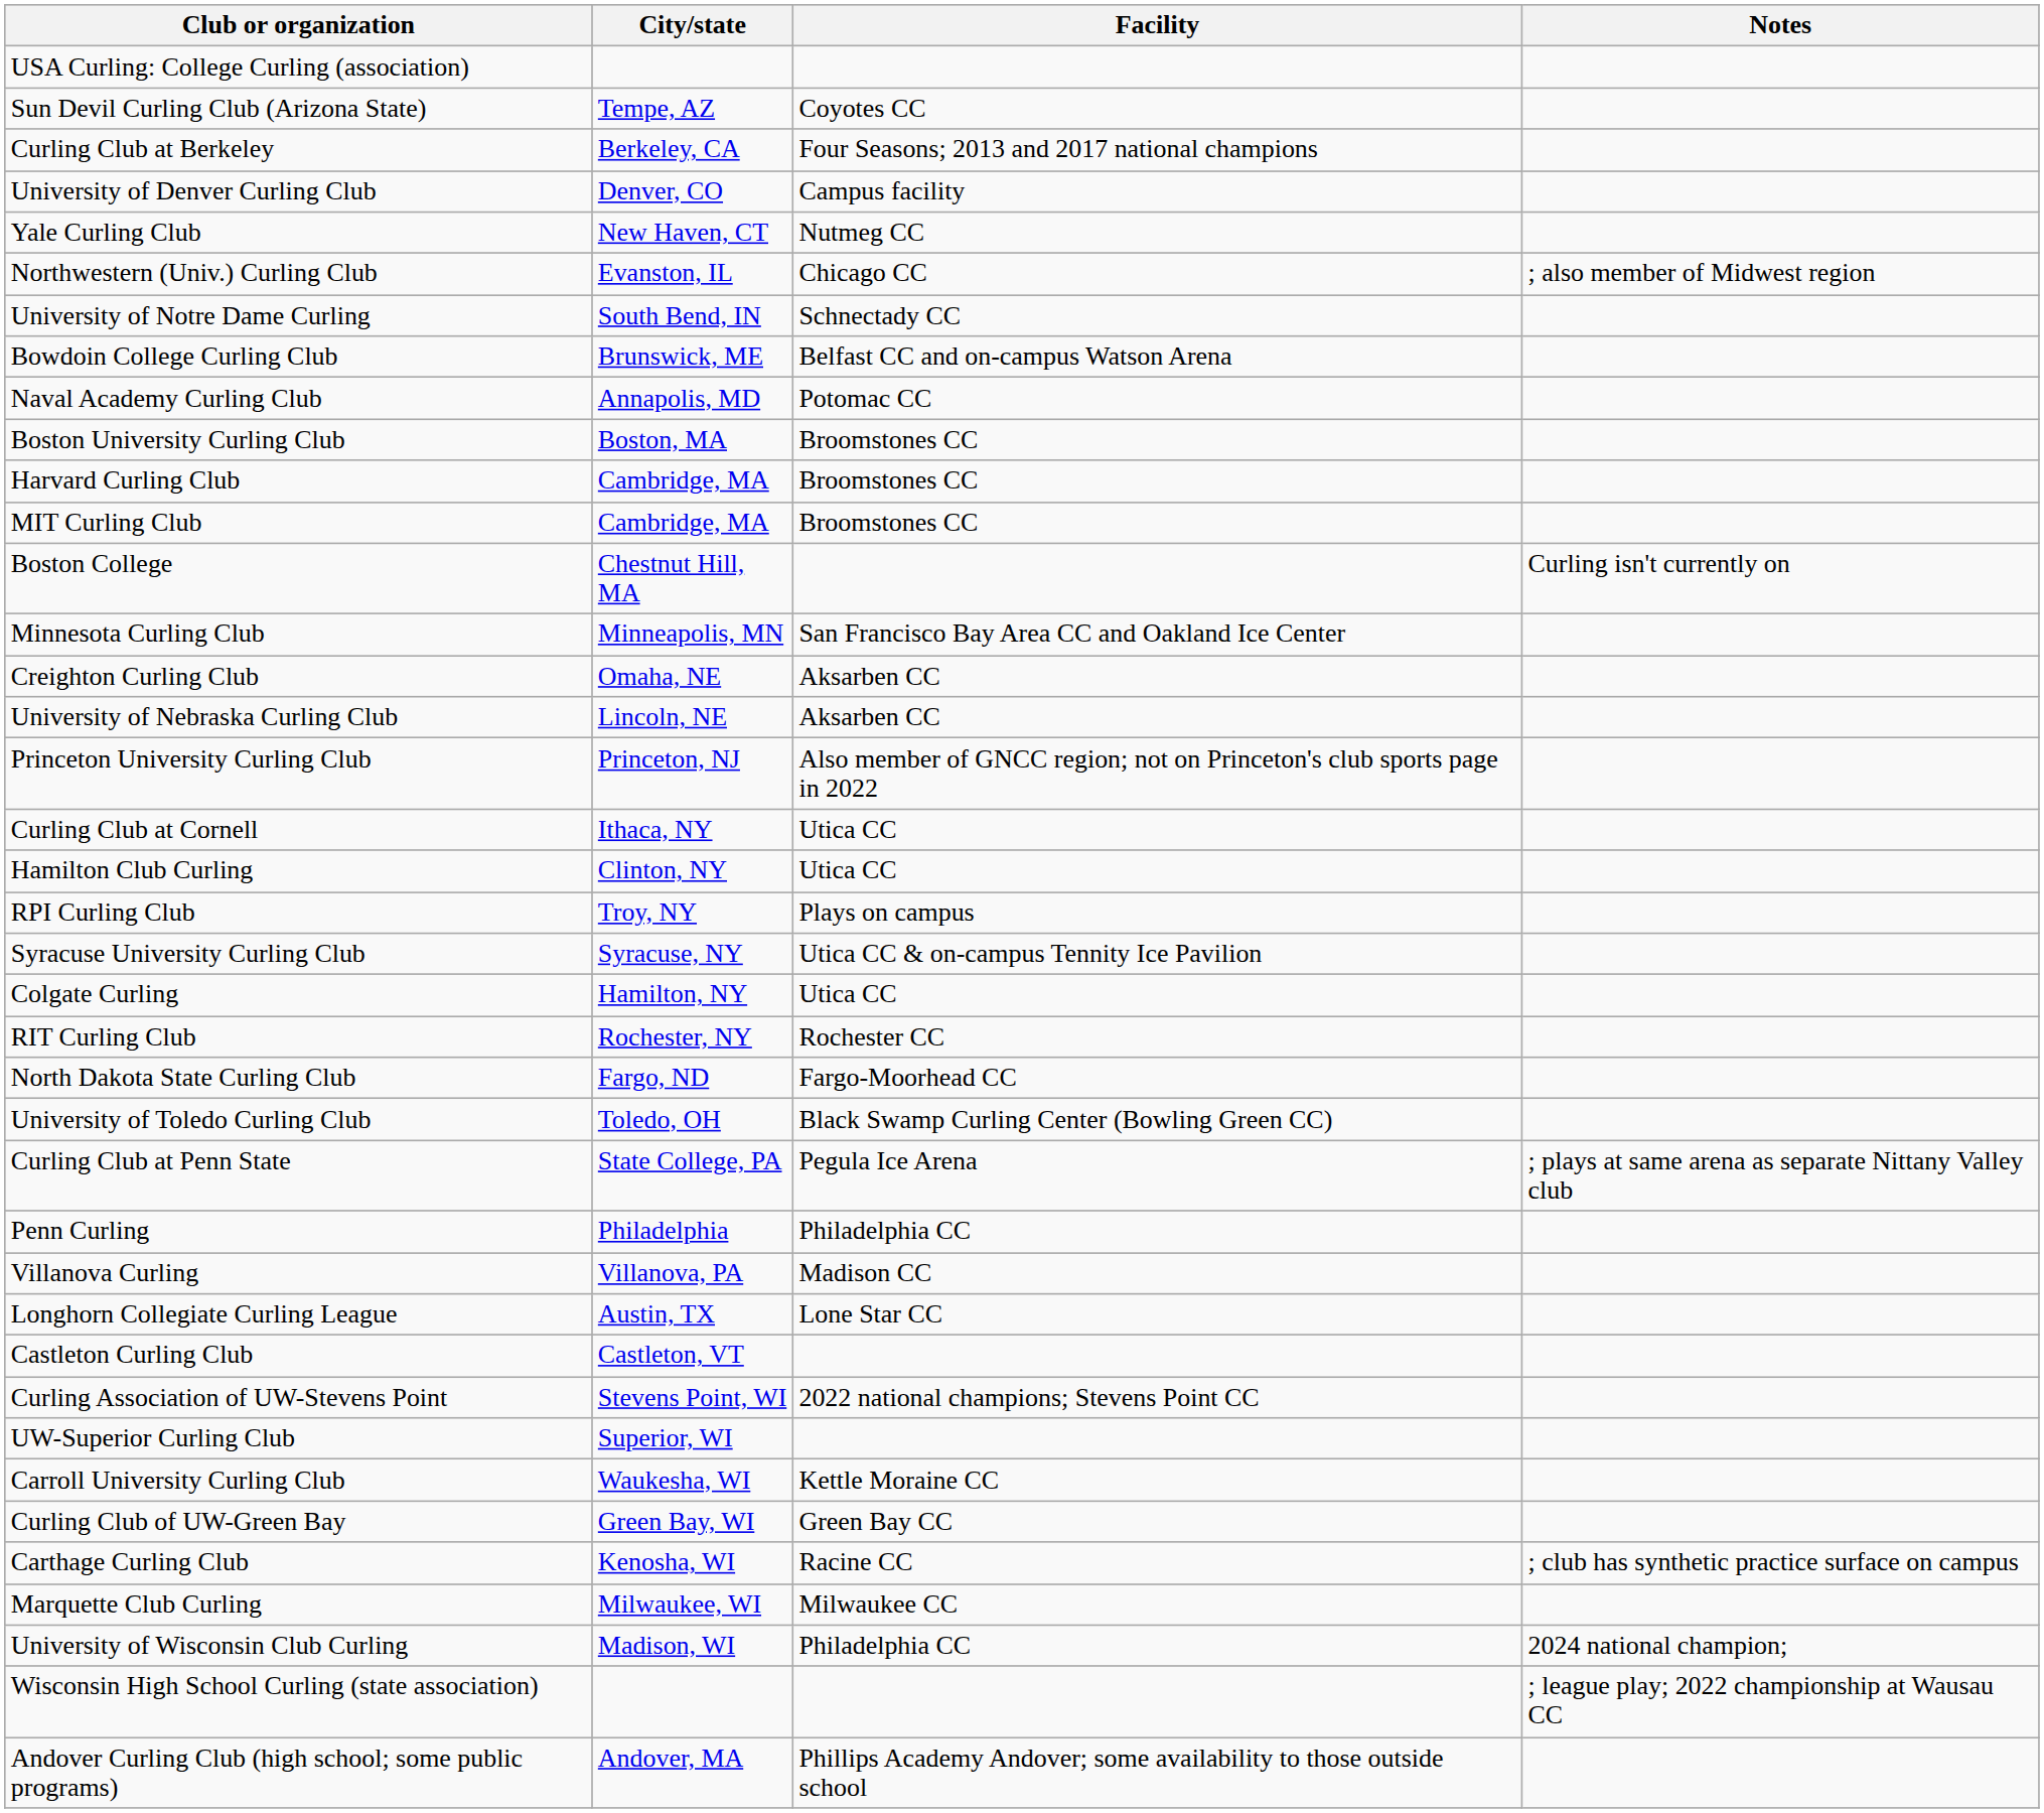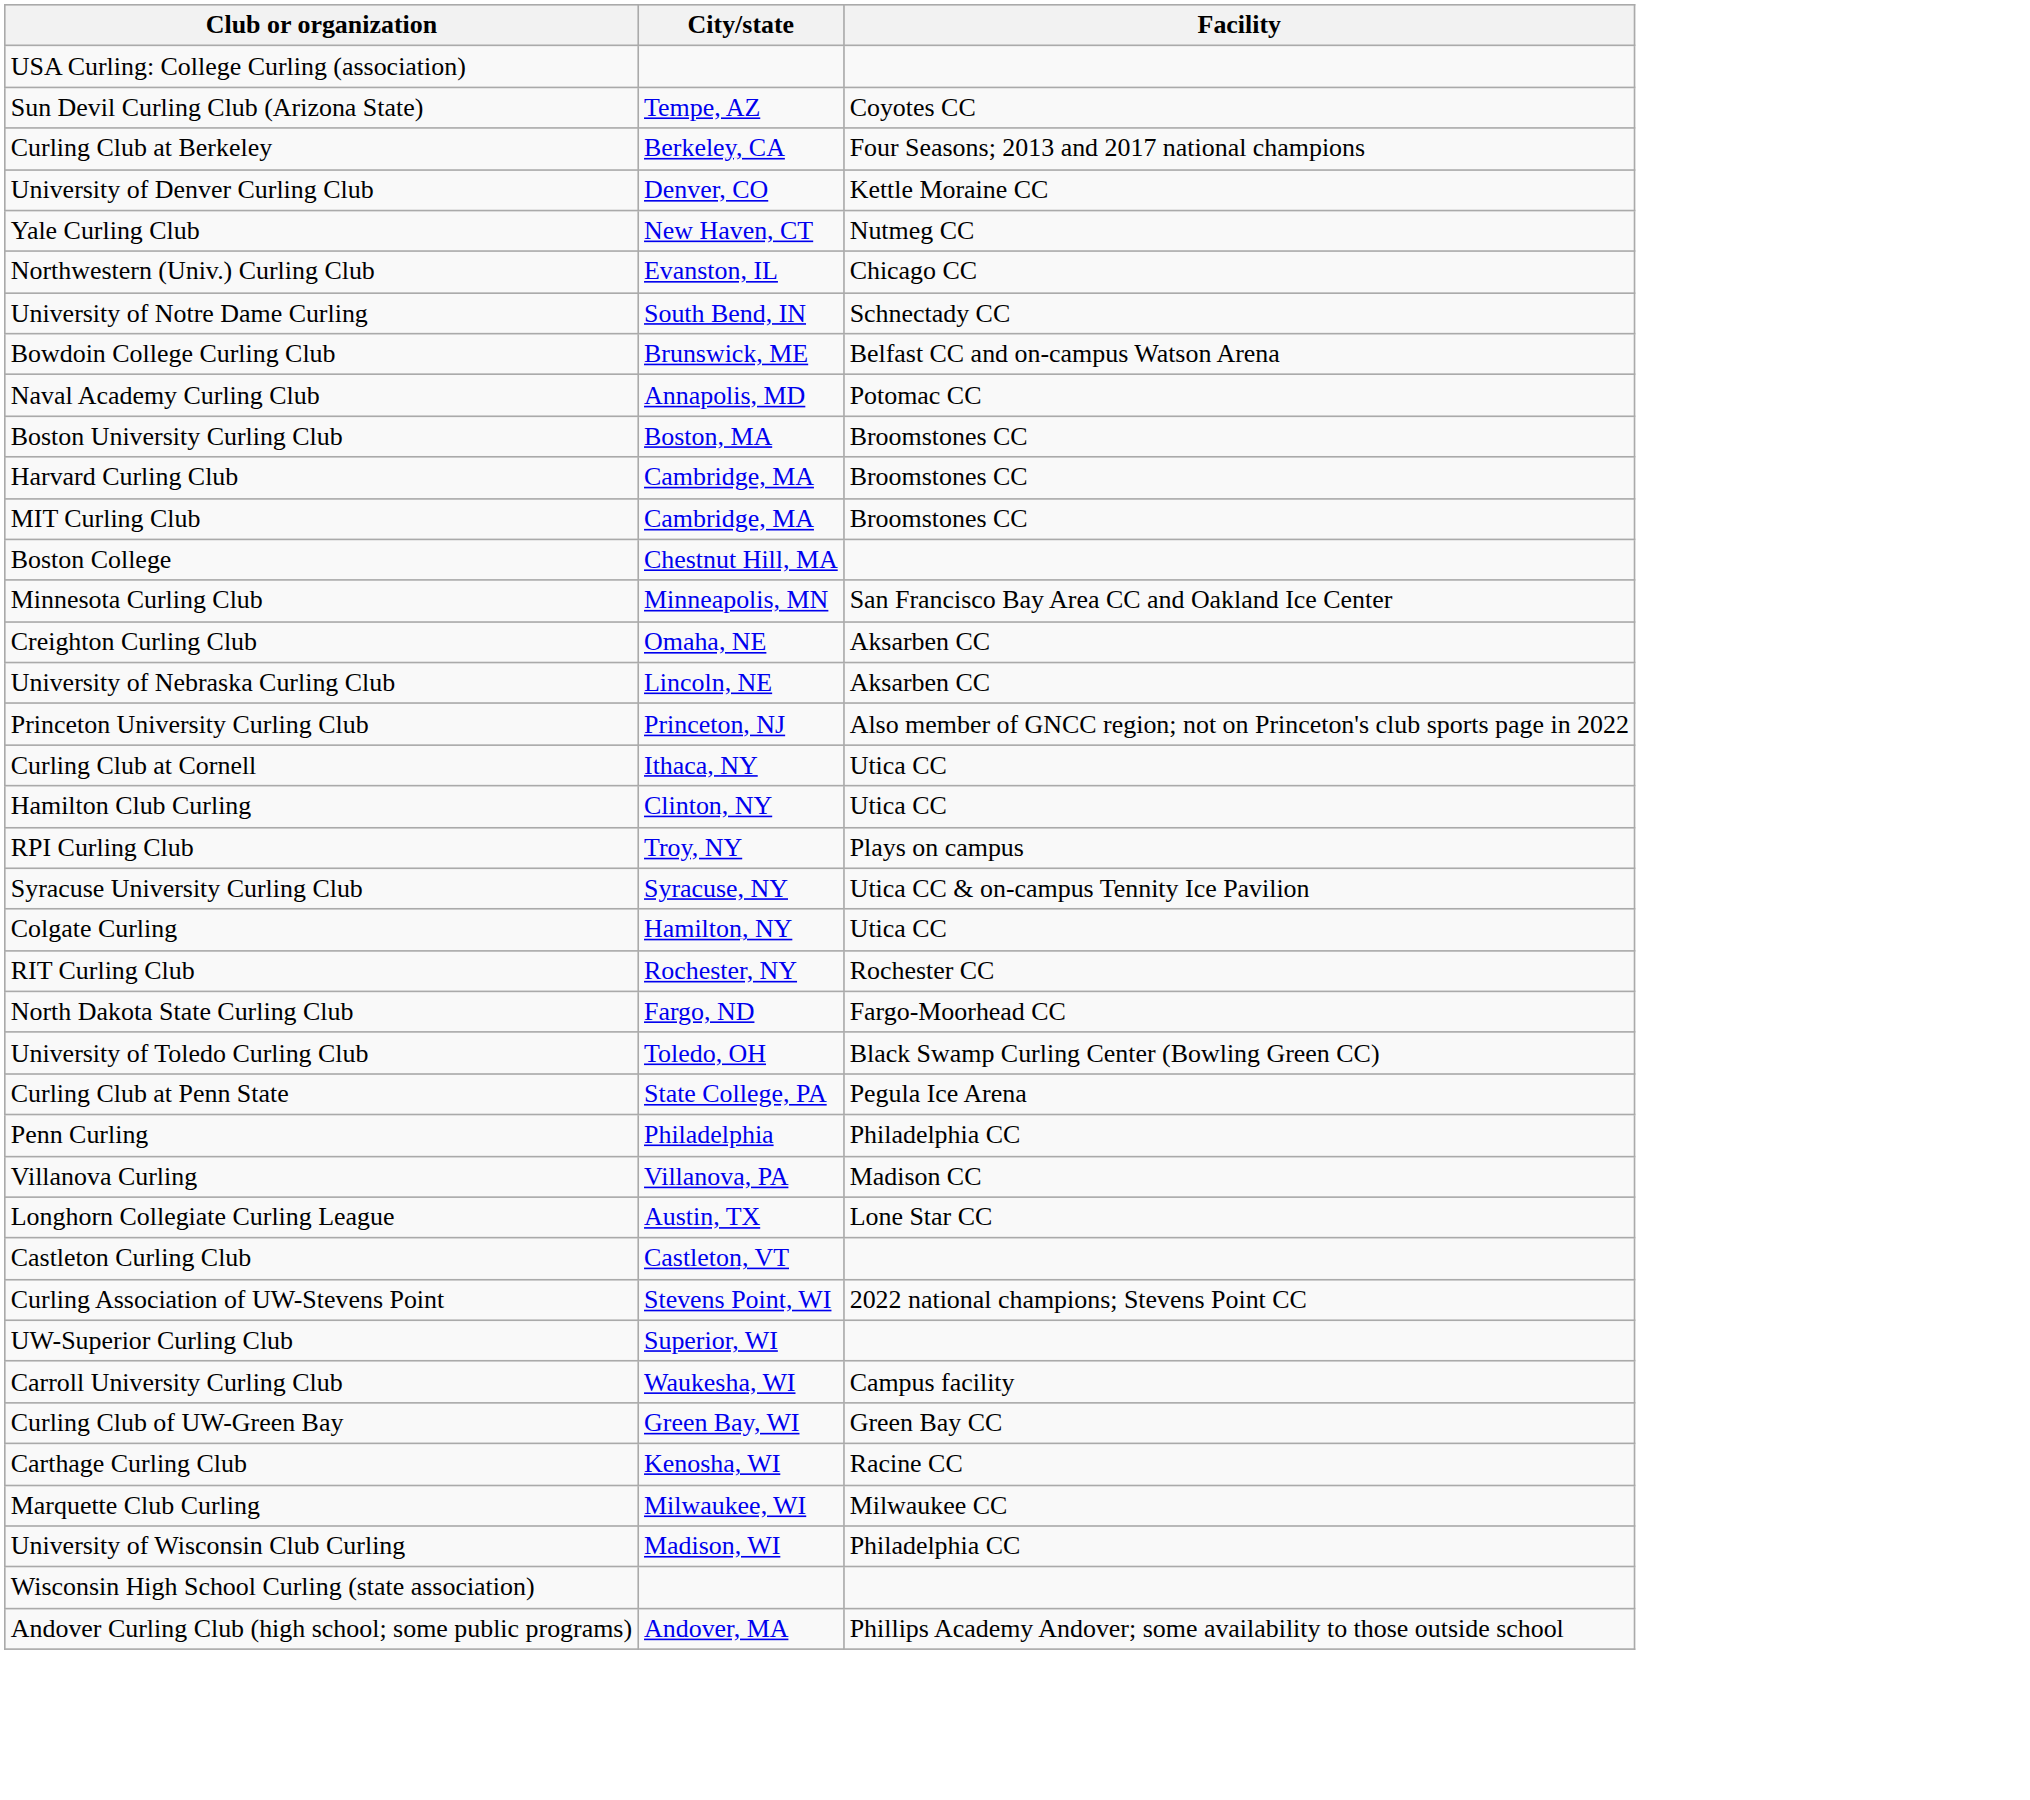- column: Notes | ; also member of Midwest region | Curling isn't currently on | ; plays at same arena as separate Nittany Valley club | ; club has synthetic practice surface on campus | 2024 national champion; | ; league play; 2022 championship at Wausau CC
University of Denver Curling Club | Facility: Campus facility -> Kettle Moraine CC
Carroll University Curling Club | Facility: Kettle Moraine CC -> Campus facility
